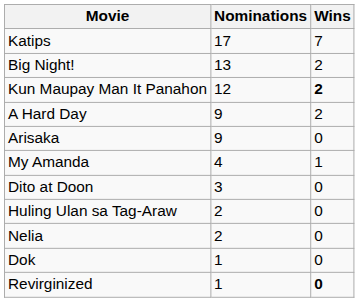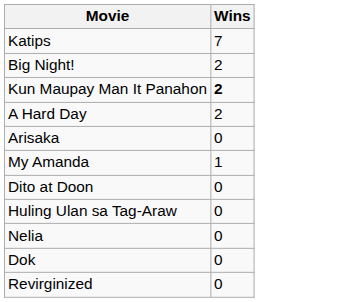- column: Nominations | 17 | 13 | 12 | 9 | 9 | 4 | 3 | 2 | 2 | 1 | 1
Revirginized | Wins: bold -> normal
